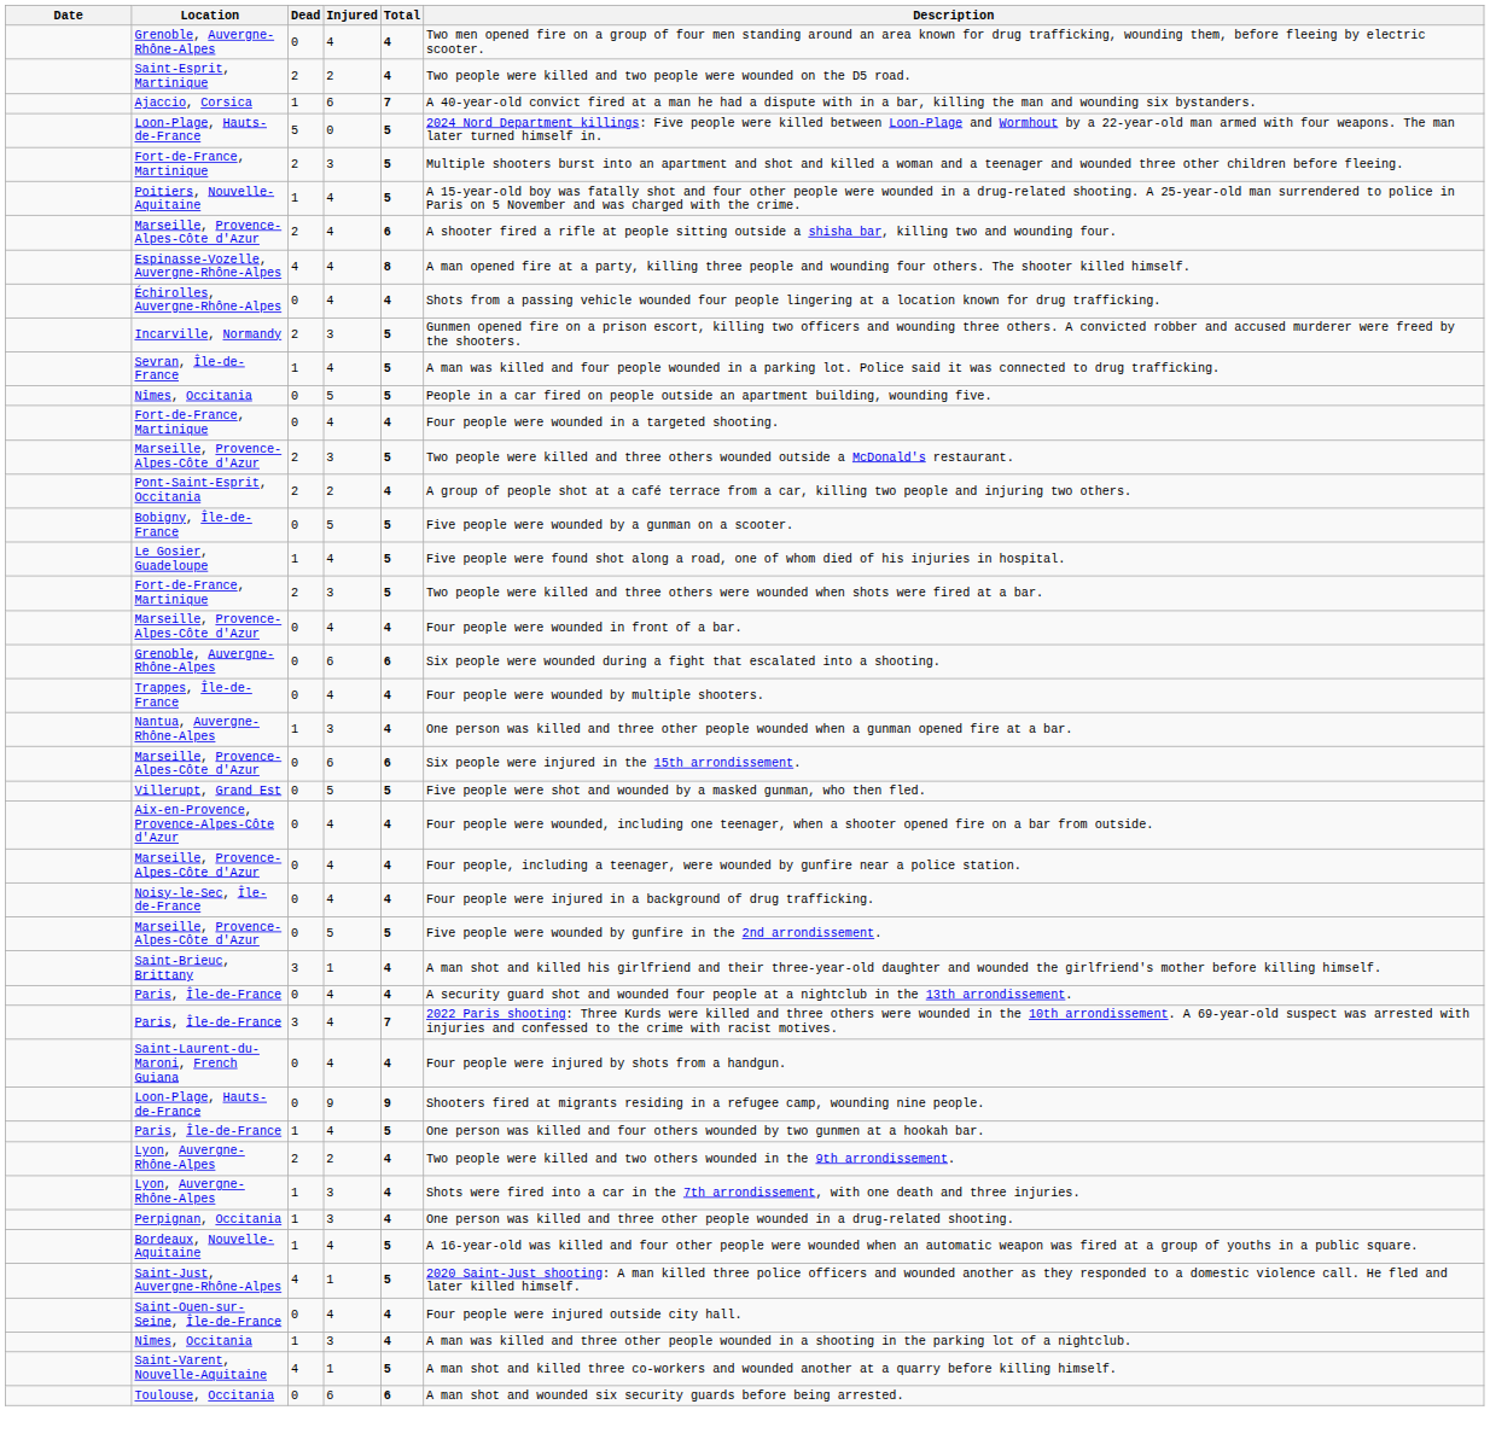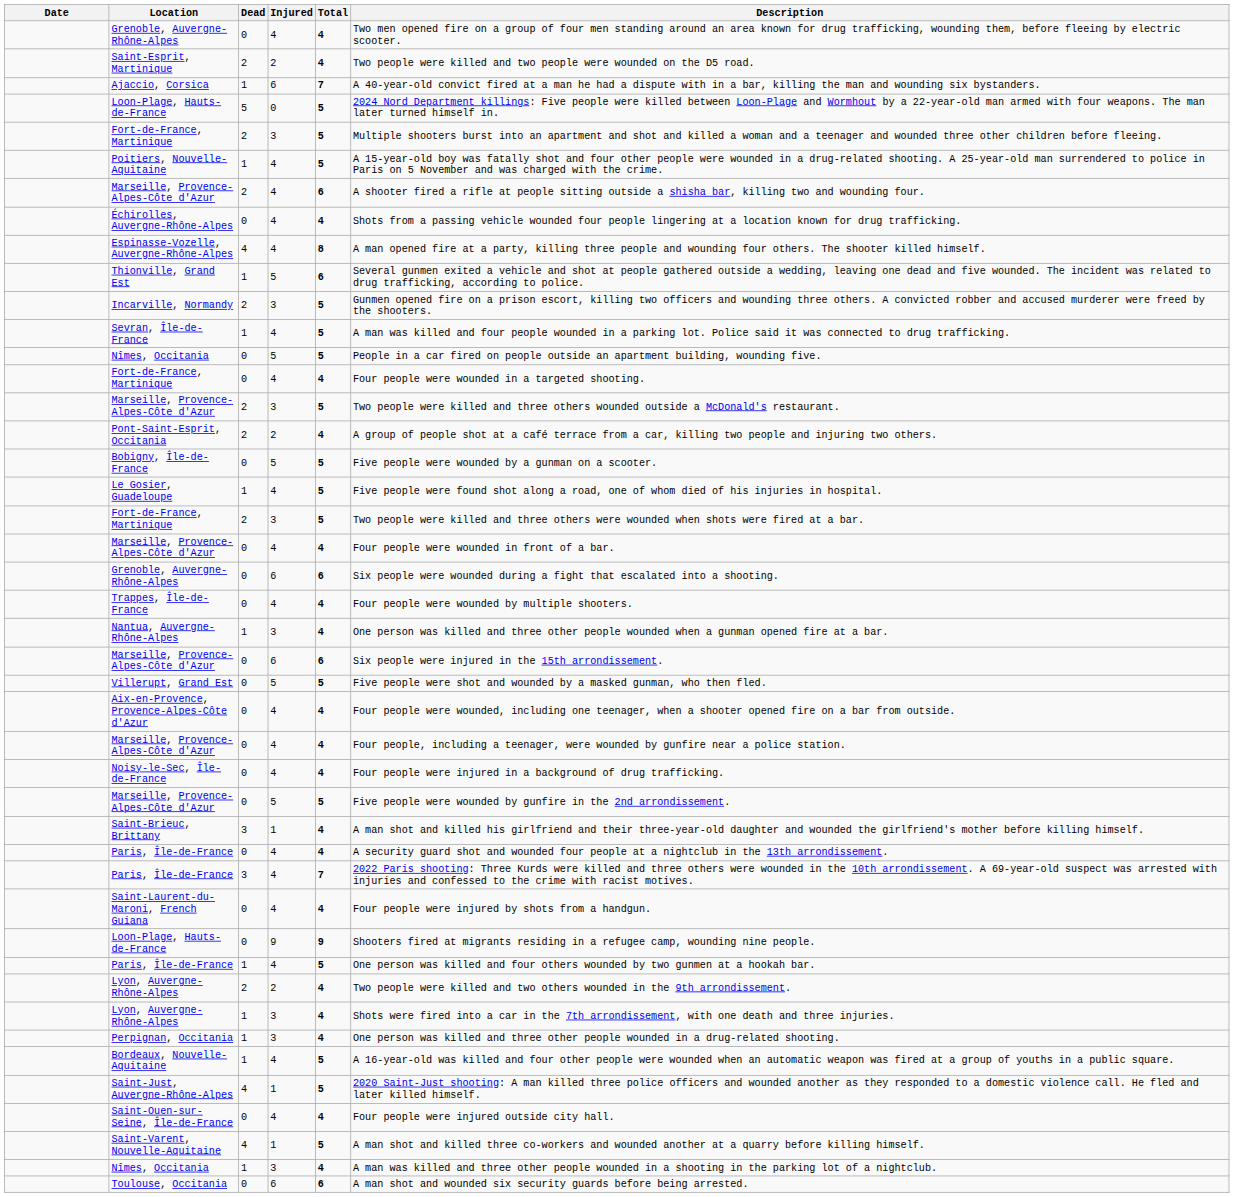rows swapped: Échirolles, Auvergne-Rhône-Alpes <-> Espinasse-Vozelle, Auvergne-Rhône-Alpes
+ row: Thionville, Grand Est | 1 | 5 | 6 | Several gunmen exited a vehicle and shot at people gathered outside a wedding, leaving one dead and five wounded. The incident was related to drug trafficking, according to police.
rows swapped: Nîmes, Occitania / 3 <-> Saint-Varent, Nouvelle-Aquitaine
